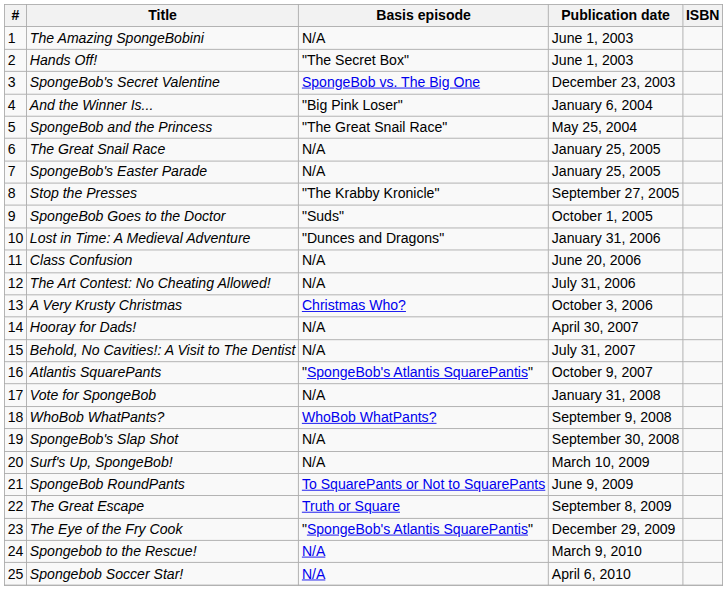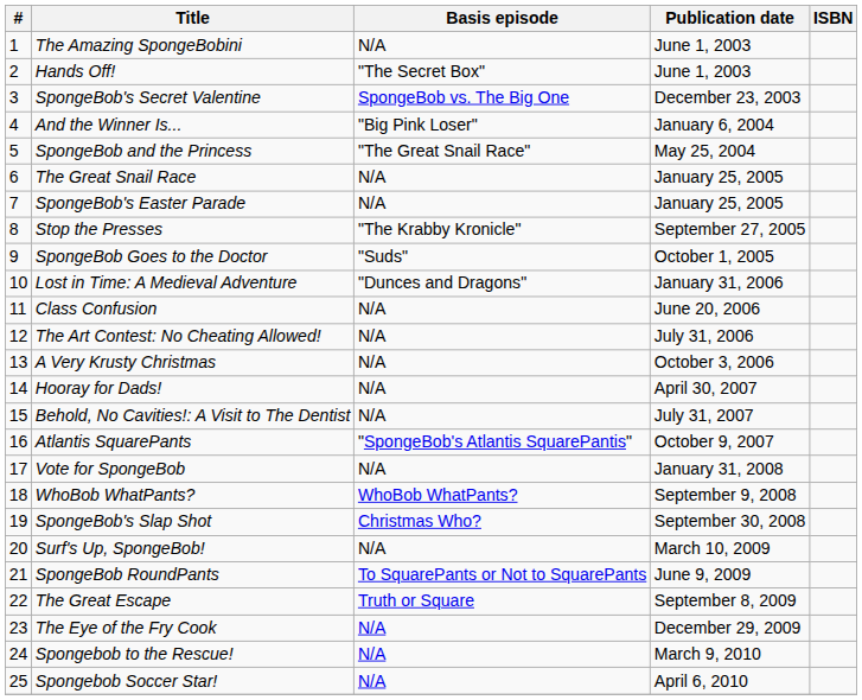A Very Krusty Christmas | Basis episode: Christmas Who? -> N/A
SpongeBob's Slap Shot | Basis episode: N/A -> Christmas Who?
The Eye of the Fry Cook | Basis episode: "SpongeBob's Atlantis SquarePantis" -> N/A
